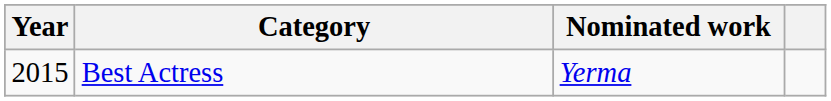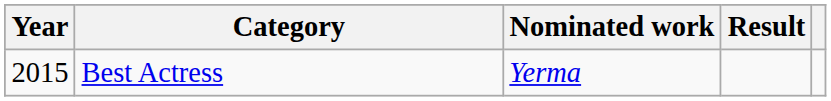+ column: Result
